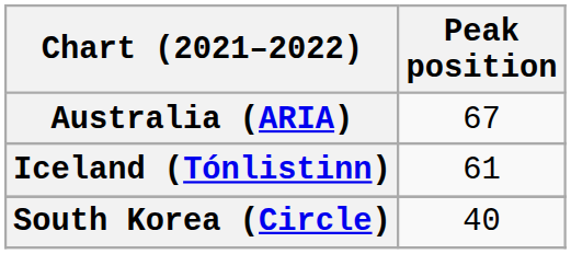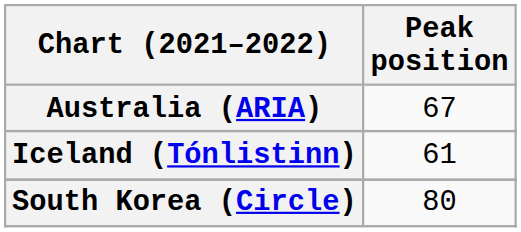South Korea (Circle) | Peak position: 40 -> 80
